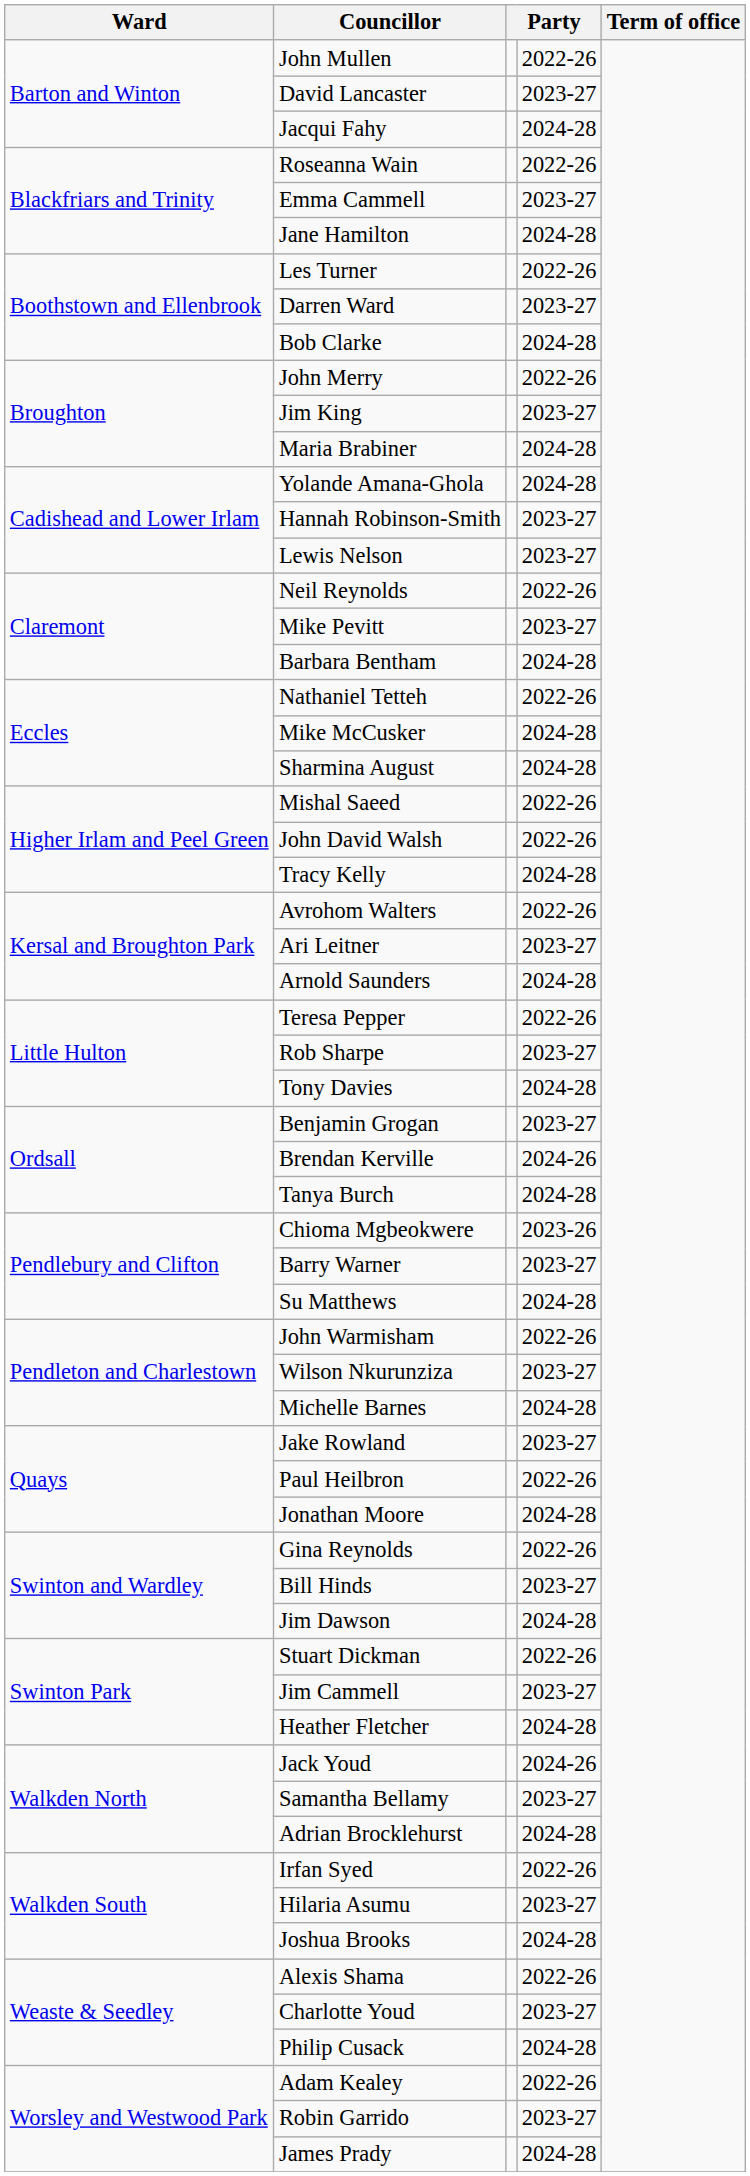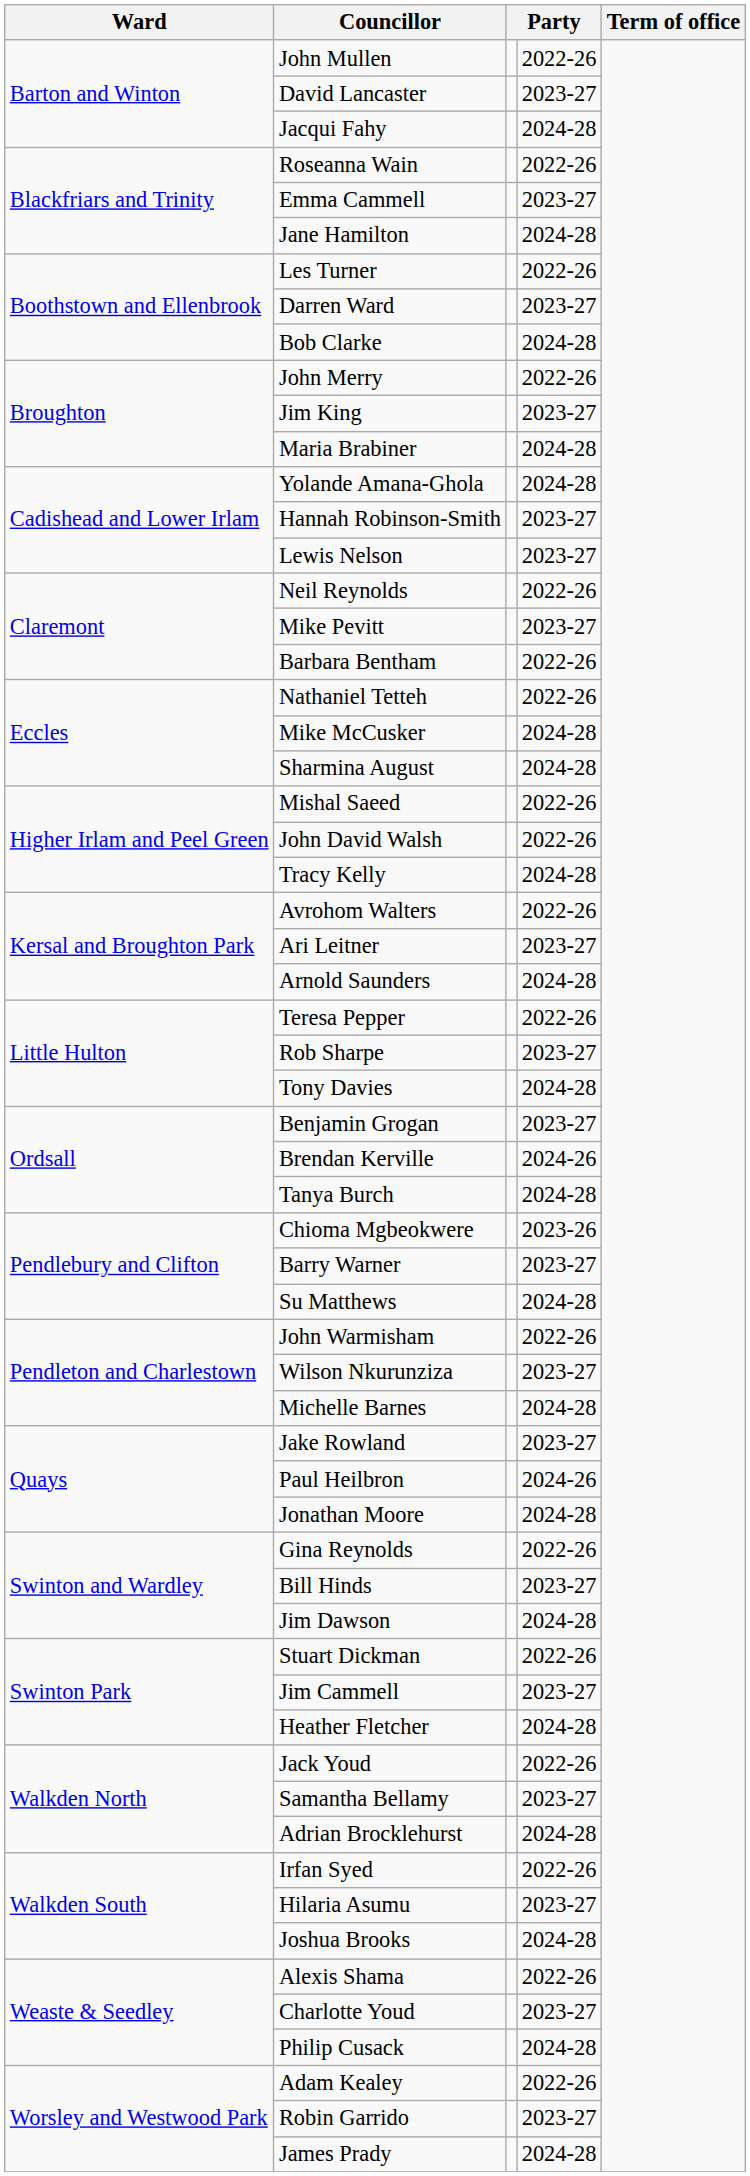Barbara Bentham | column 4: 2024-28 -> 2022-26
Paul Heilbron | column 4: 2022-26 -> 2024-26
Jack Youd | column 4: 2024-26 -> 2022-26
